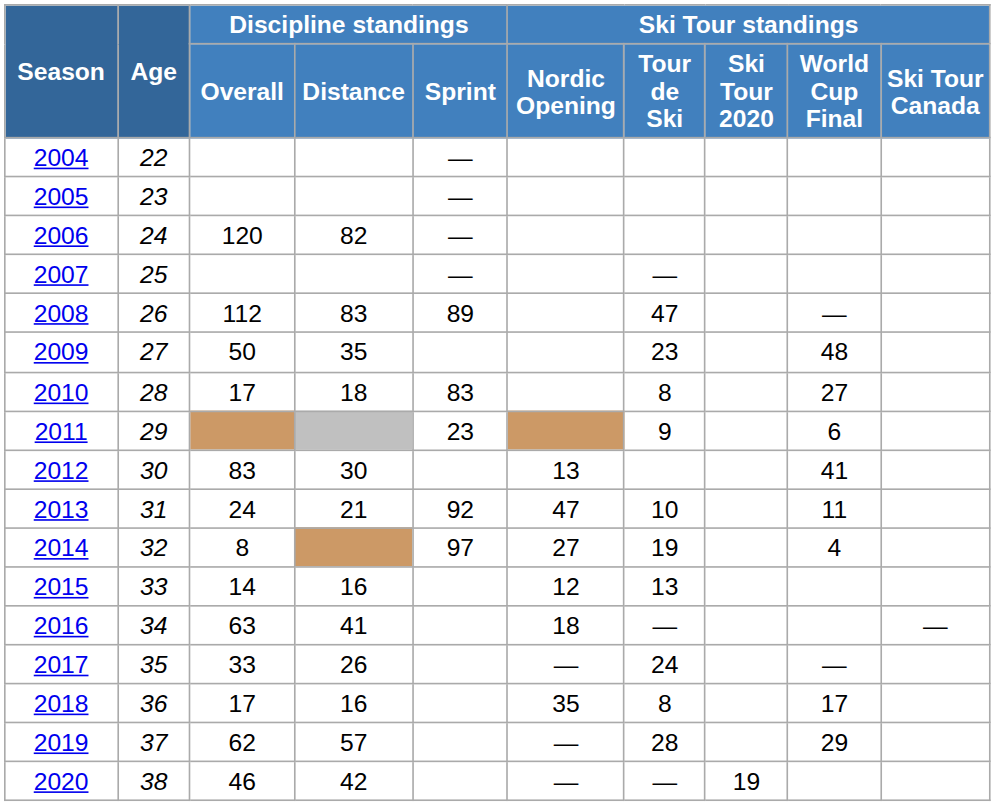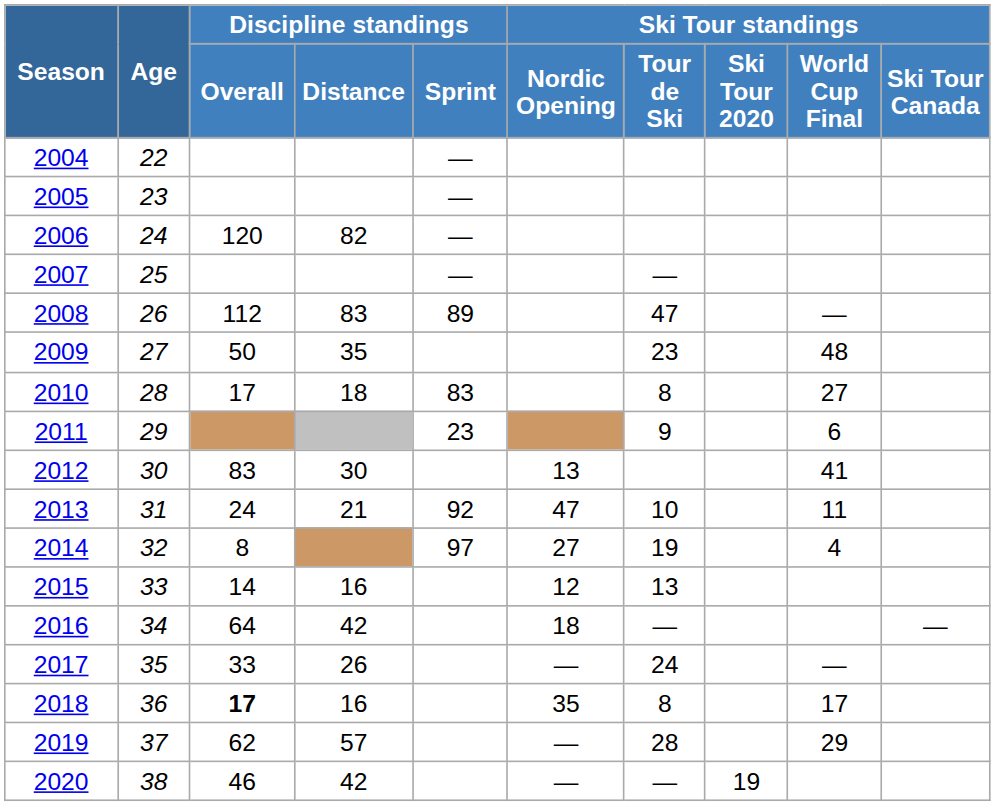2016 | Discipline standings / Overall: 63 -> 64
2016 | Discipline standings / Distance: 41 -> 42
2018 | Discipline standings / Overall: normal -> bold
